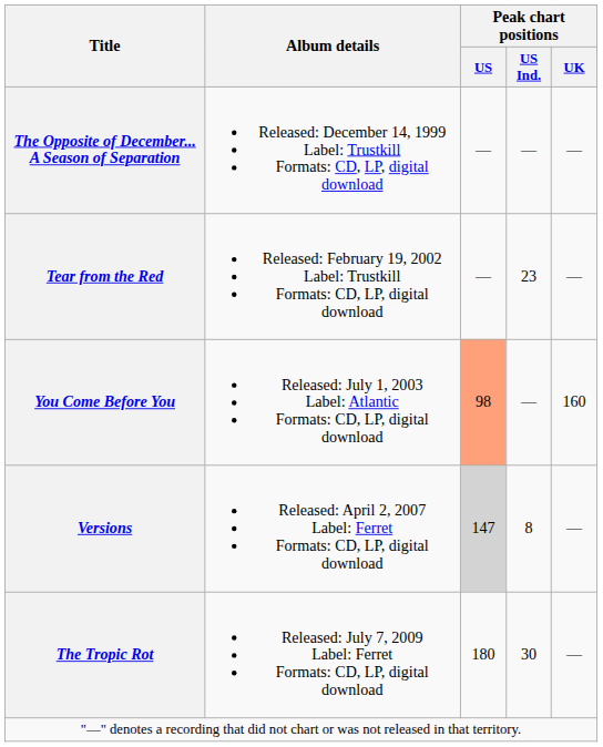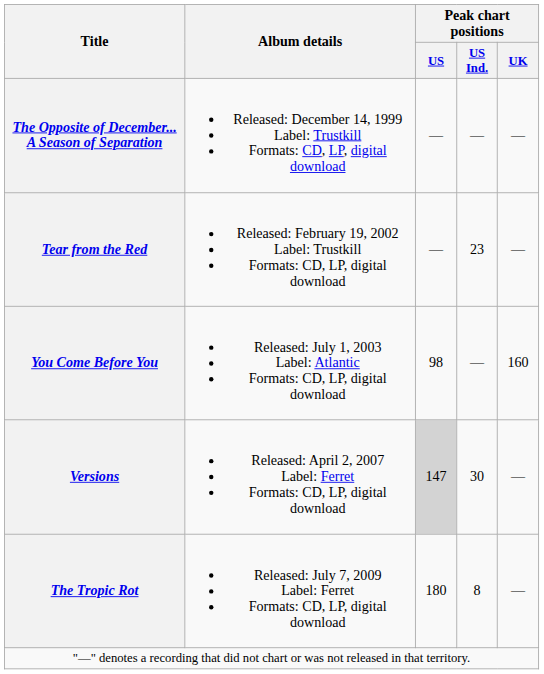You Come Before You | Peak chart positions / US: lightsalmon background -> no background
Versions | Peak chart positions / US Ind.: 8 -> 30
The Tropic Rot | Peak chart positions / US Ind.: 30 -> 8
